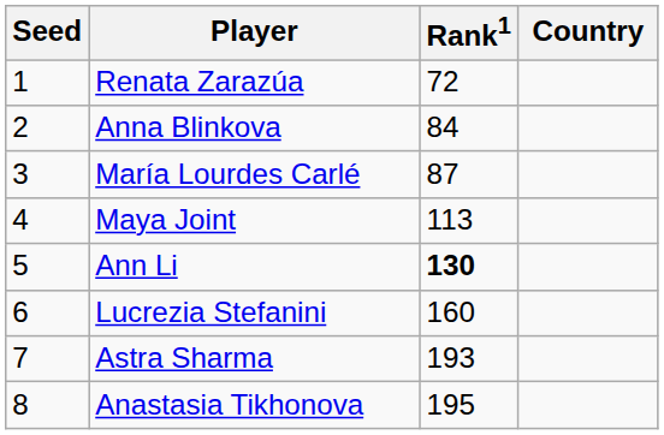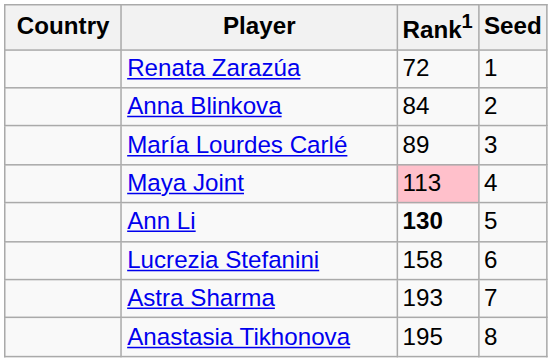columns swapped: Country <-> Seed
María Lourdes Carlé | Rank1: 87 -> 89
Maya Joint | Rank1: no background -> pink background
Lucrezia Stefanini | Rank1: 160 -> 158
